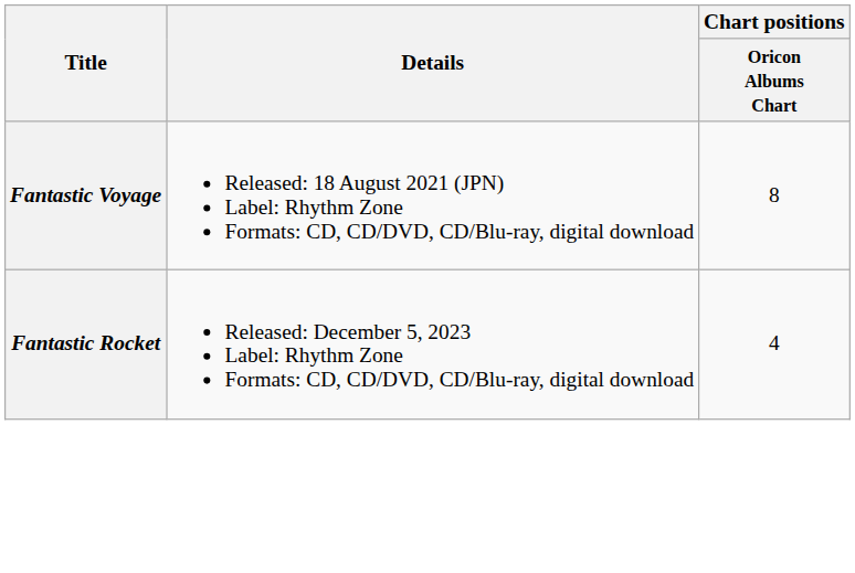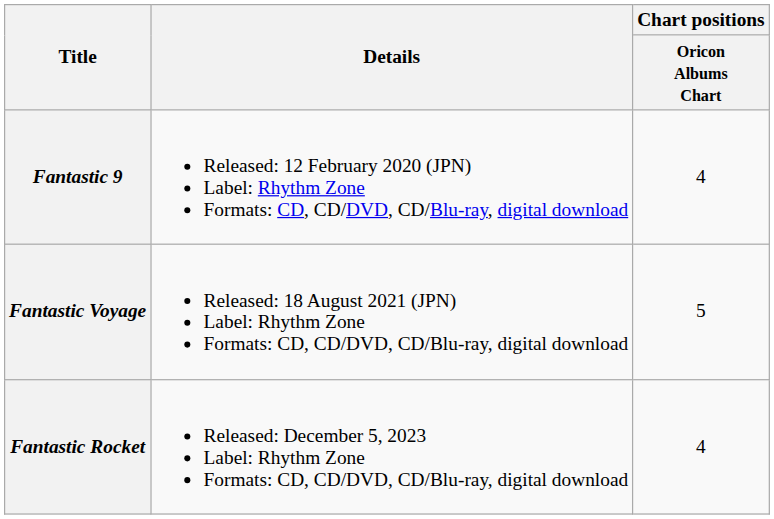+ row: Fantastic 9 | Released: 12 February 2020 (JPN) Label: Rhythm Zone Formats: CD, CD/DVD, CD/Blu-ray, digital download | 4
Fantastic Voyage | Chart positions / Oricon Albums Chart: 8 -> 5
